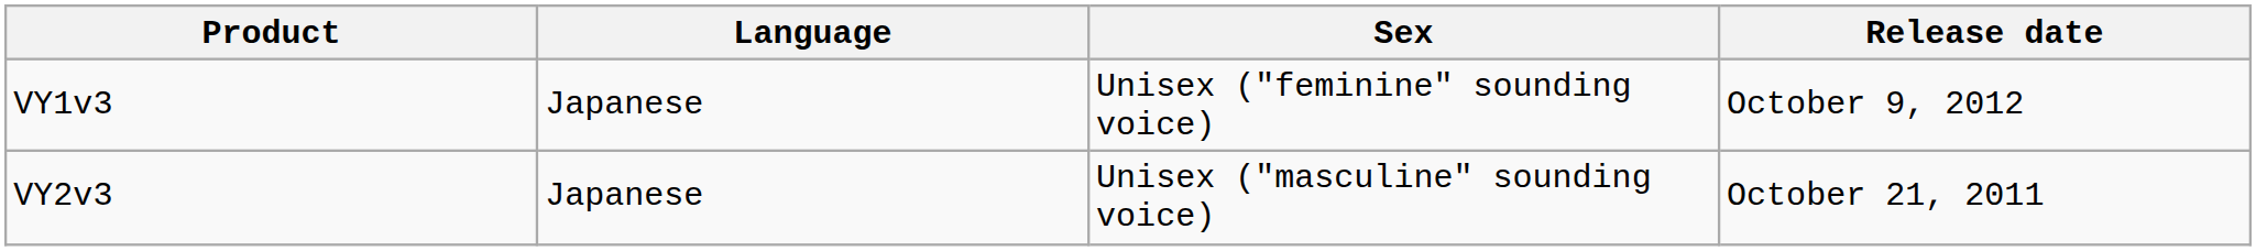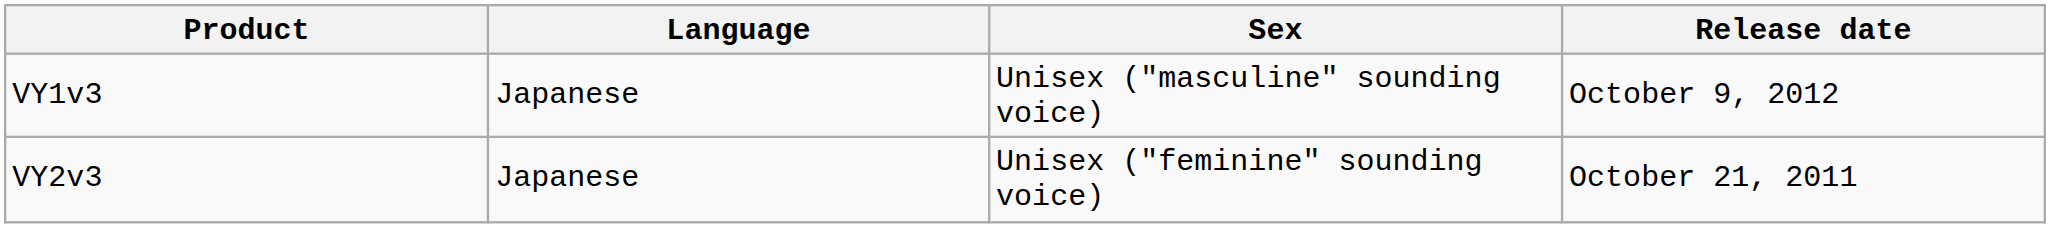VY1v3 | Sex: Unisex ("feminine" sounding voice) -> Unisex ("masculine" sounding voice)
VY2v3 | Sex: Unisex ("masculine" sounding voice) -> Unisex ("feminine" sounding voice)
